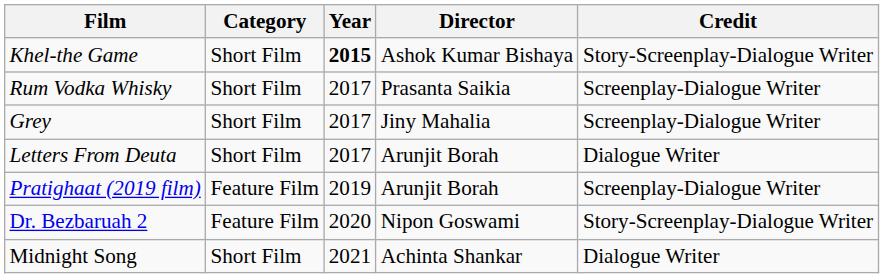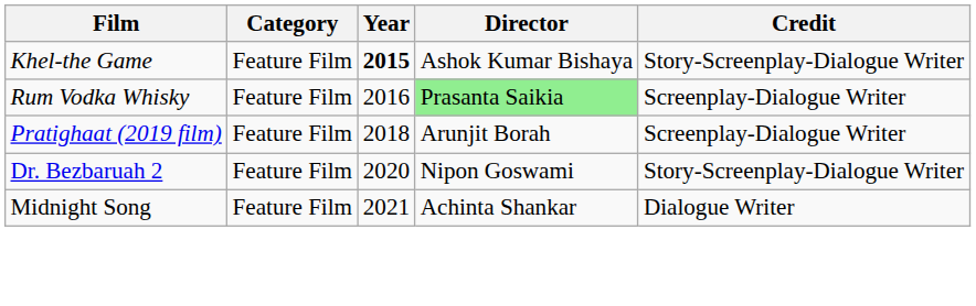Khel-the Game | Category: Short Film -> Feature Film
Rum Vodka Whisky | Category: Short Film -> Feature Film
Rum Vodka Whisky | Year: 2017 -> 2016
Rum Vodka Whisky | Director: no background -> lightgreen background
- row: Grey | Short Film | 2017 | Jiny Mahalia | Screenplay-Dialogue Writer
- row: Letters From Deuta | Short Film | 2017 | Arunjit Borah | Dialogue Writer
Pratighaat (2019 film) | Year: 2019 -> 2018
Midnight Song | Category: Short Film -> Feature Film
